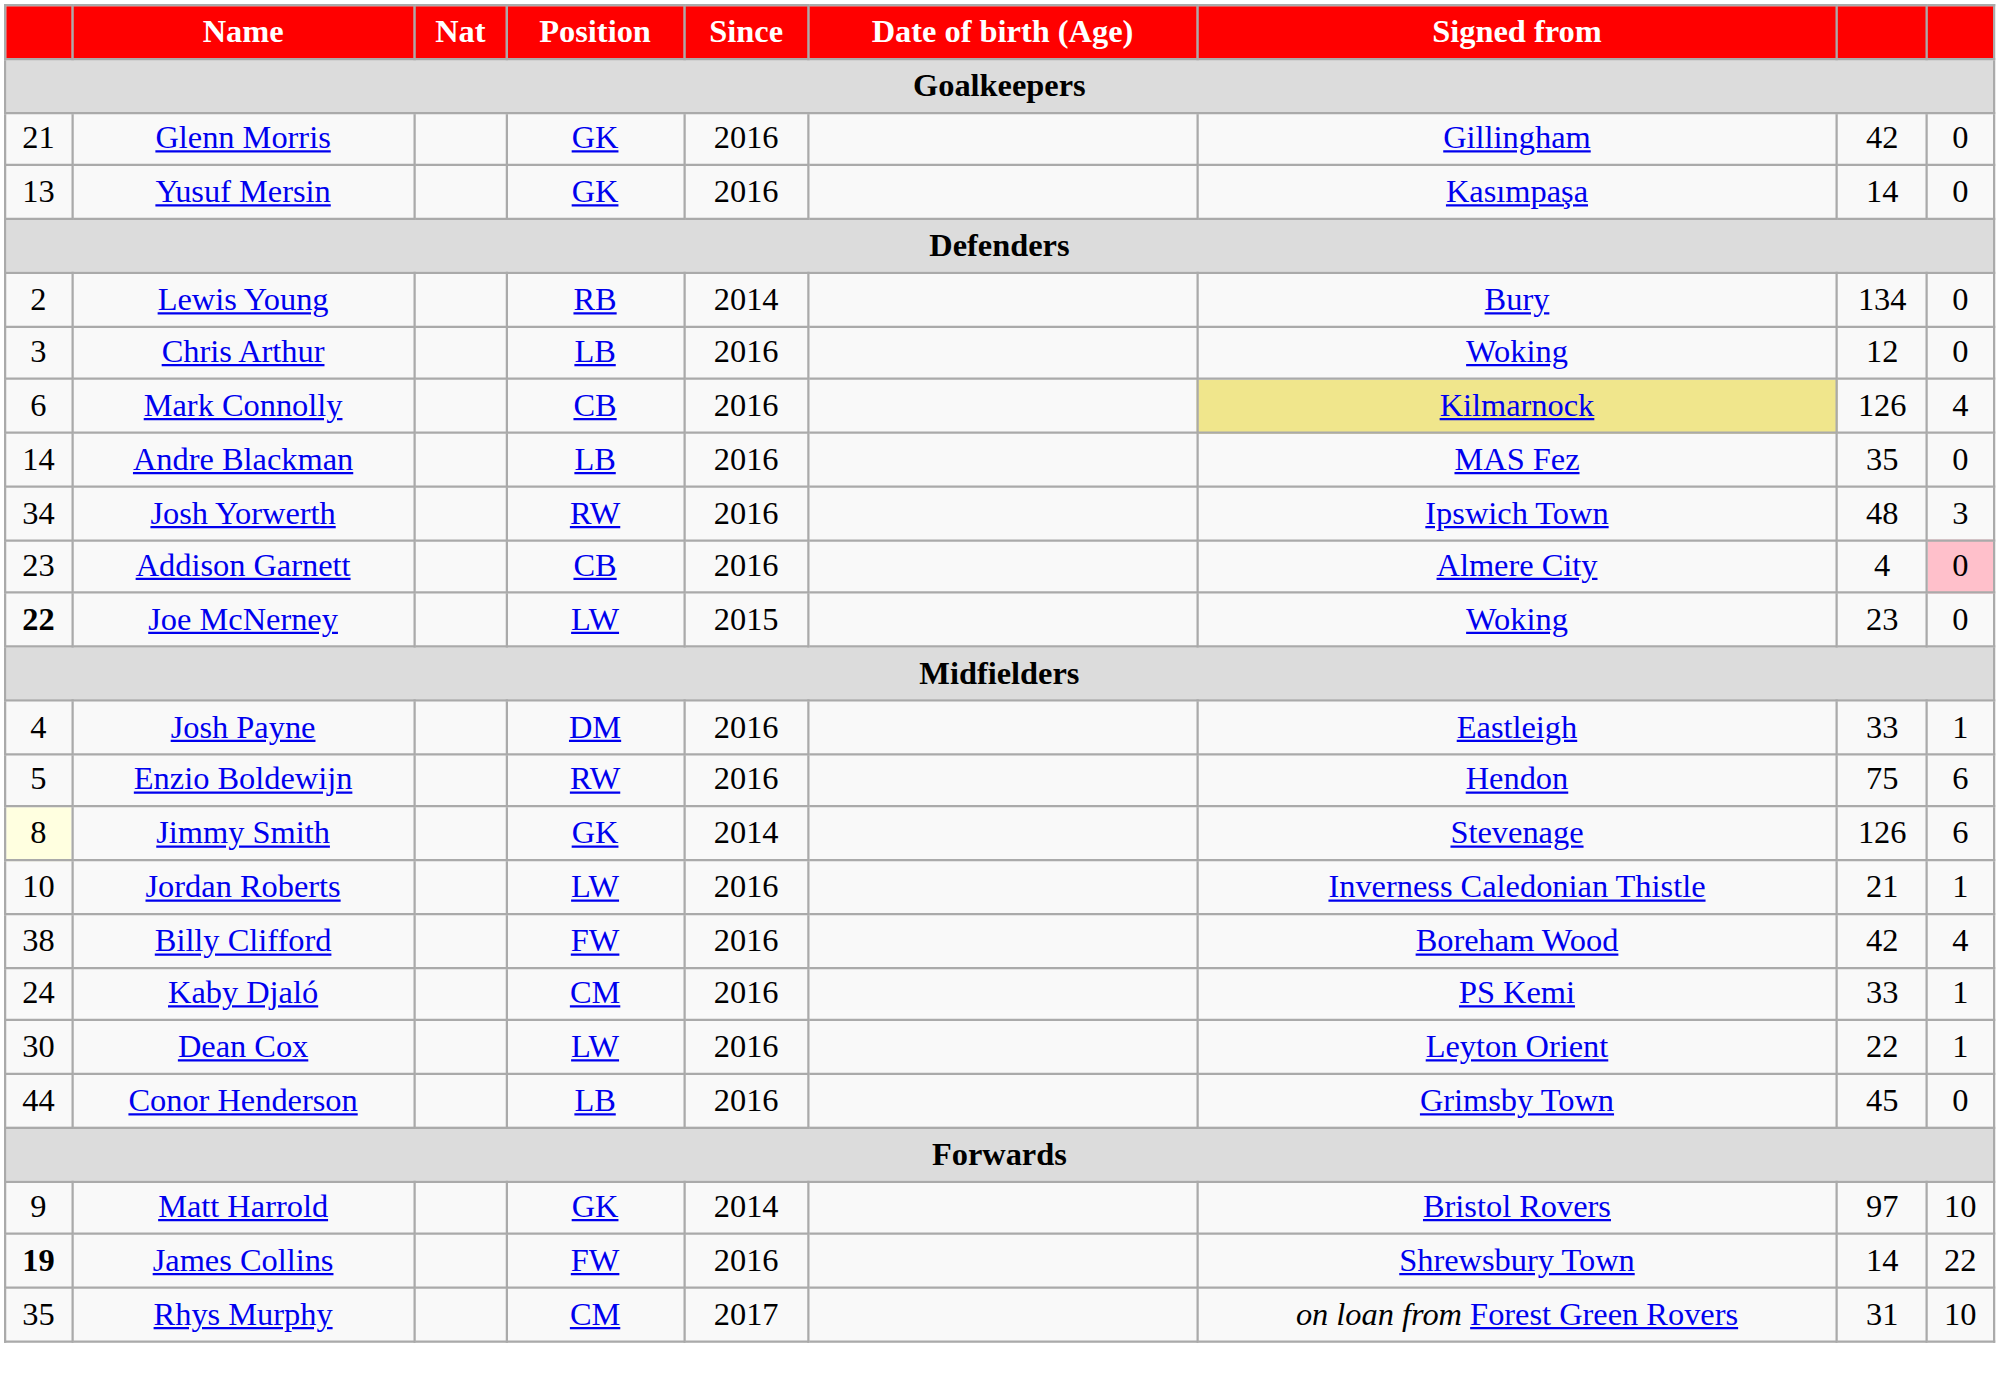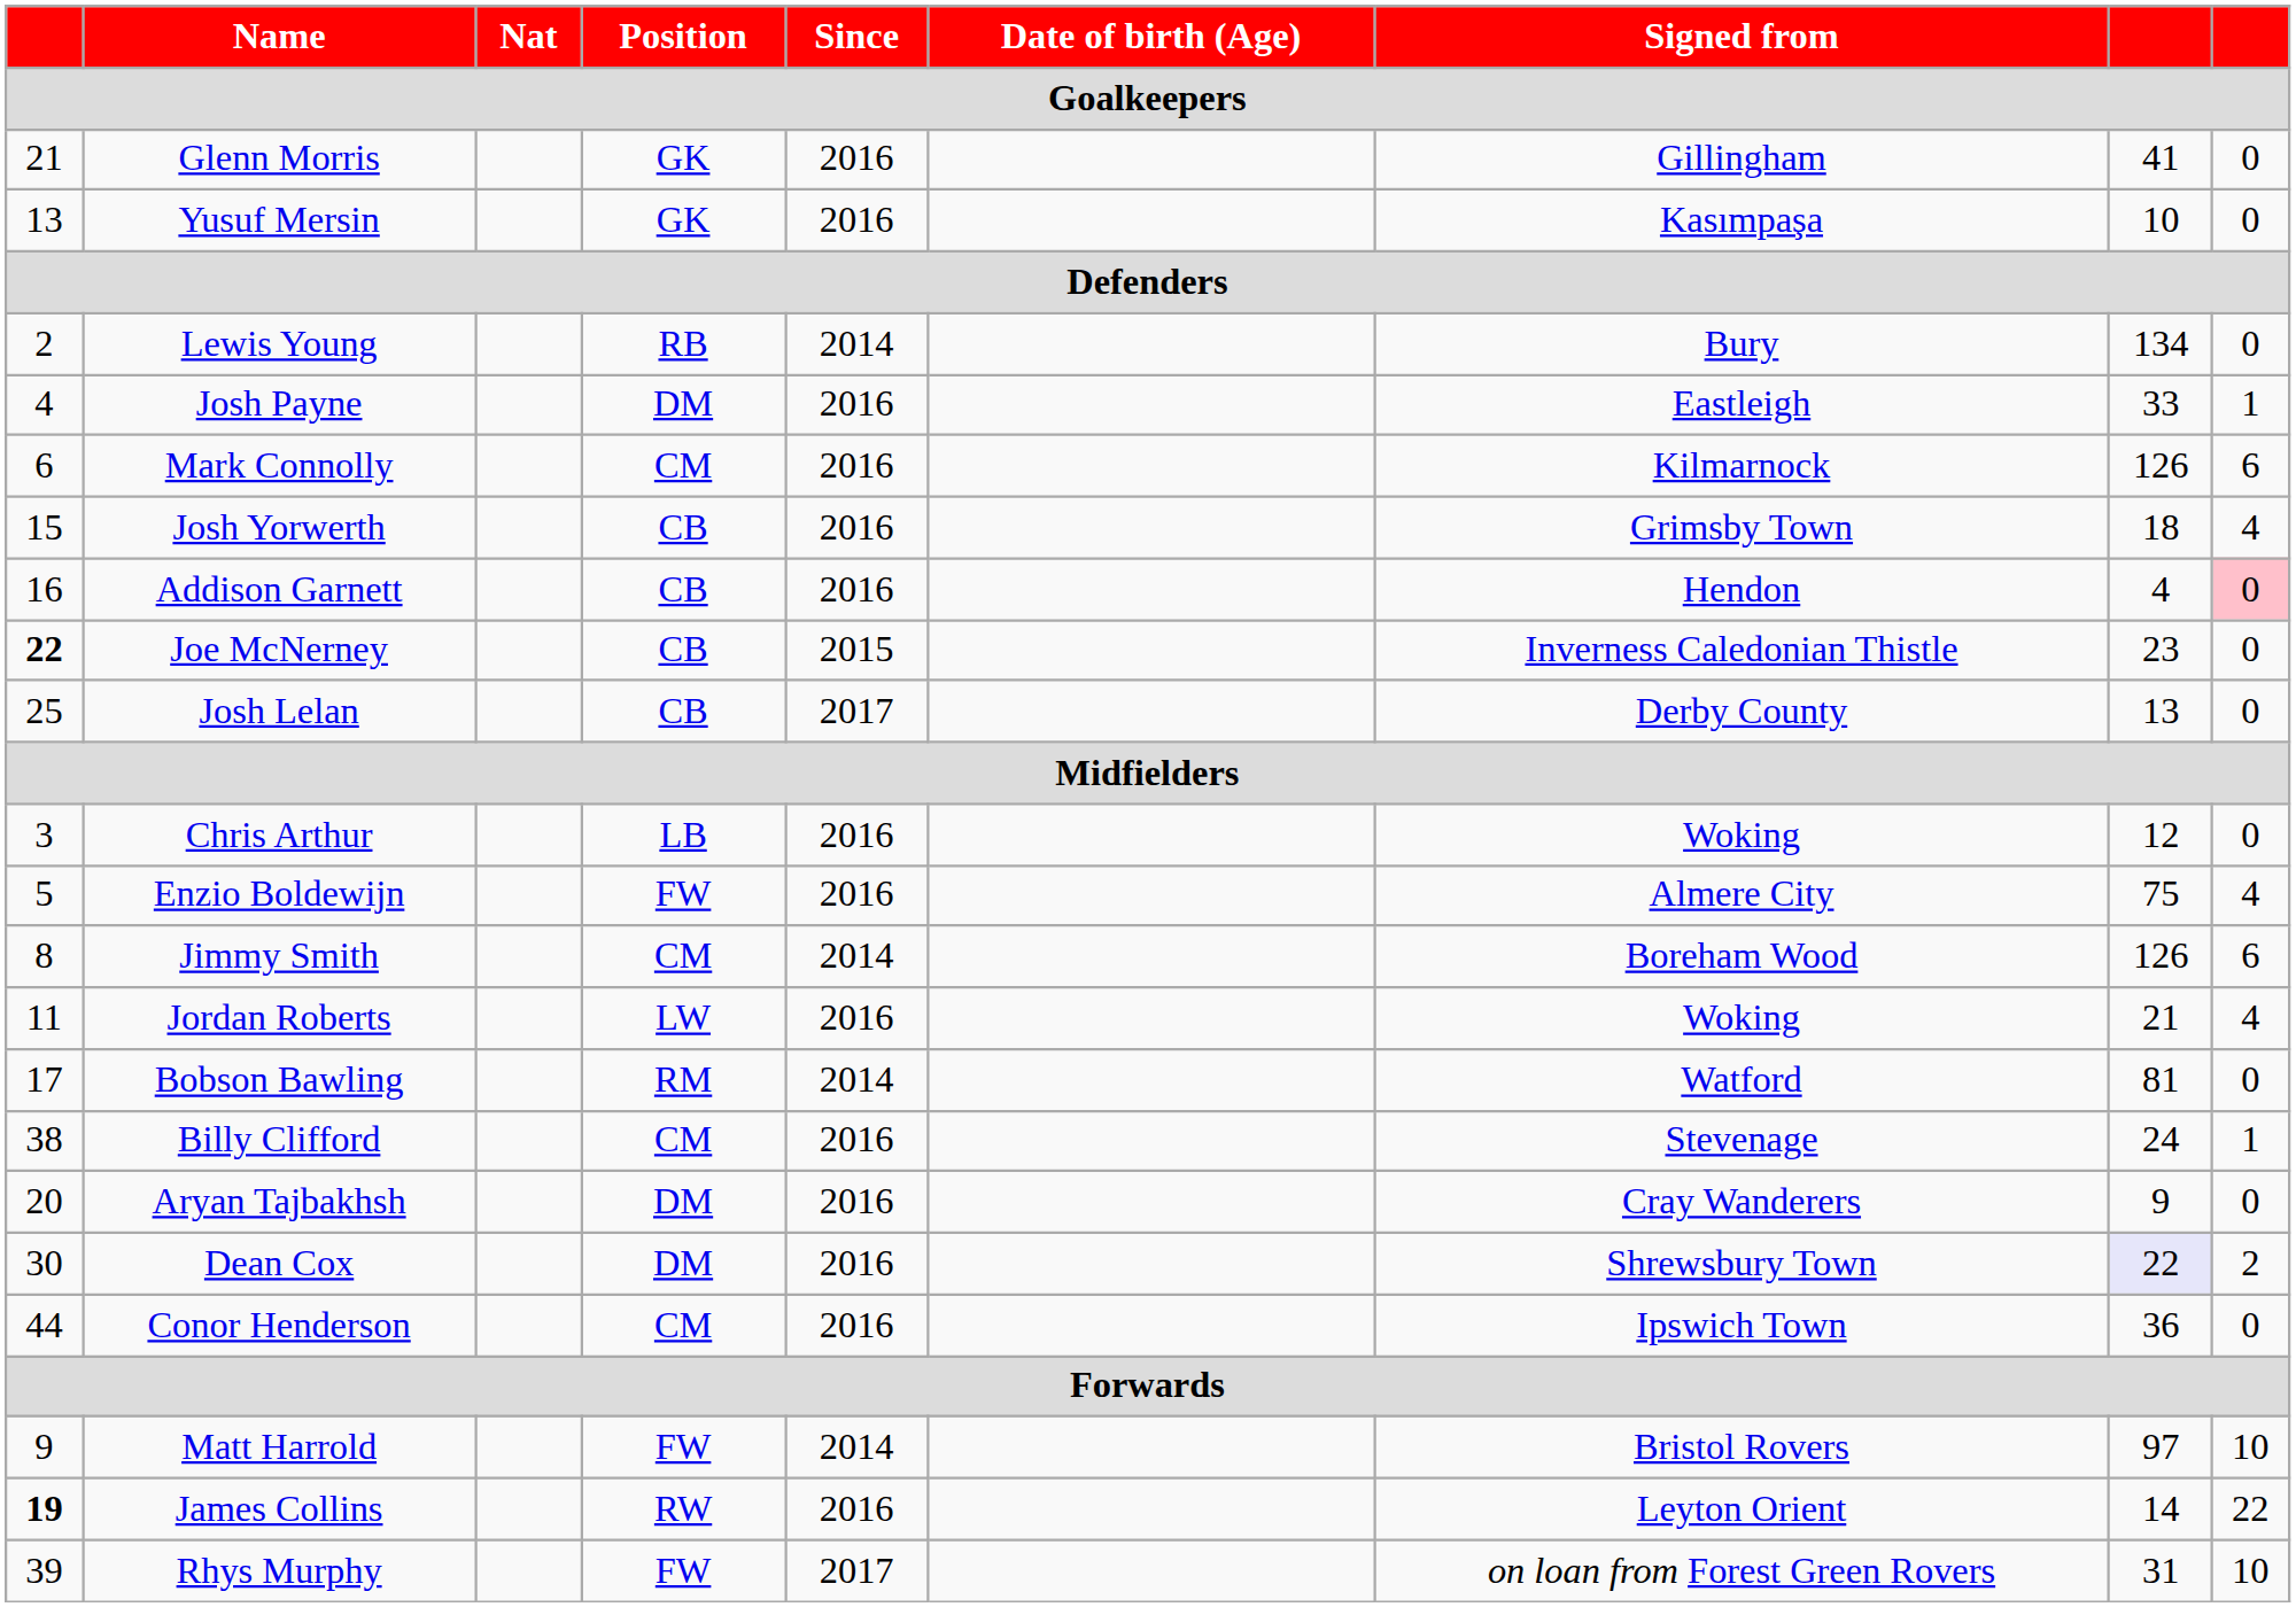Glenn Morris | column 8: 42 -> 41
Yusuf Mersin | column 8: 14 -> 10
rows swapped: Chris Arthur <-> Josh Payne
Mark Connolly | Position: CB -> CM
Mark Connolly | Signed from: khaki background -> no background
Mark Connolly | column 9: 4 -> 6
- row: 14 | Andre Blackman | LB | 2016 | MAS Fez | 35 | 0
Josh Yorwerth | column 1: 34 -> 15
Josh Yorwerth | Position: RW -> CB
Josh Yorwerth | Signed from: Ipswich Town -> Grimsby Town
Josh Yorwerth | column 8: 48 -> 18
Josh Yorwerth | column 9: 3 -> 4
Addison Garnett | column 1: 23 -> 16
Addison Garnett | Signed from: Almere City -> Hendon
Joe McNerney | Position: LW -> CB
Joe McNerney | Signed from: Woking -> Inverness Caledonian Thistle
+ row: 25 | Josh Lelan | CB | 2017 | Derby County | 13 | 0
Enzio Boldewijn | Position: RW -> FW
Enzio Boldewijn | Signed from: Hendon -> Almere City
Enzio Boldewijn | column 9: 6 -> 4
Jimmy Smith | column 1: lightyellow background -> no background
Jimmy Smith | Position: GK -> CM
Jimmy Smith | Signed from: Stevenage -> Boreham Wood
Jordan Roberts | column 1: 10 -> 11
Jordan Roberts | Signed from: Inverness Caledonian Thistle -> Woking
Jordan Roberts | column 9: 1 -> 4
+ row: 17 | Bobson Bawling | RM | 2014 | Watford | 81 | 0
Billy Clifford | Position: FW -> CM
Billy Clifford | Signed from: Boreham Wood -> Stevenage
Billy Clifford | column 8: 42 -> 24
Billy Clifford | column 9: 4 -> 1
+ row: 20 | Aryan Tajbakhsh | DM | 2016 | Cray Wanderers | 9 | 0
- row: 24 | Kaby Djaló | CM | 2016 | PS Kemi | 33 | 1
Dean Cox | Position: LW -> DM
Dean Cox | Signed from: Leyton Orient -> Shrewsbury Town
Dean Cox | column 8: no background -> lavender background
Dean Cox | column 9: 1 -> 2
Conor Henderson | Position: LB -> CM
Conor Henderson | Signed from: Grimsby Town -> Ipswich Town
Conor Henderson | column 8: 45 -> 36
Matt Harrold | Position: GK -> FW
James Collins | Position: FW -> RW
James Collins | Signed from: Shrewsbury Town -> Leyton Orient
Rhys Murphy | column 1: 35 -> 39
Rhys Murphy | Position: CM -> FW
